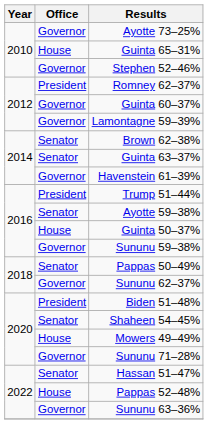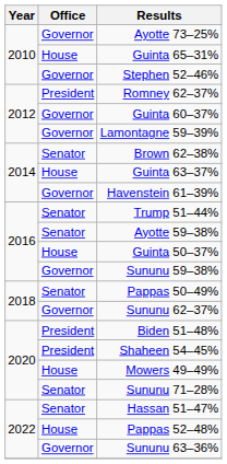Guinta 63–37% | Office: Senator -> House
Trump 51–44% | Office: President -> Senator
Shaheen 54–45% | Office: Senator -> President
Sununu 71–28% | Office: Governor -> Senator
